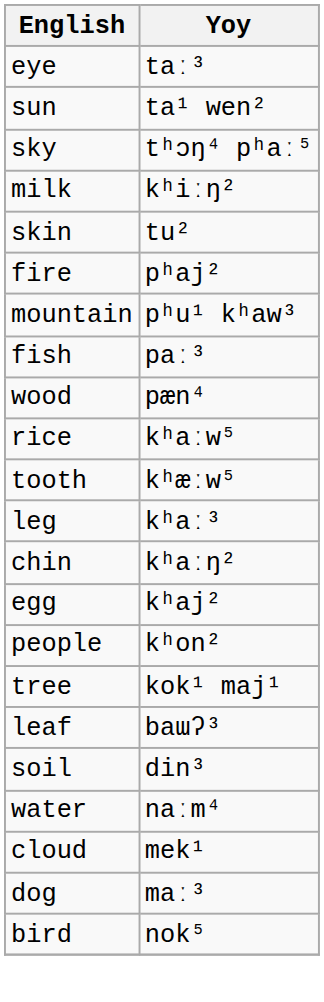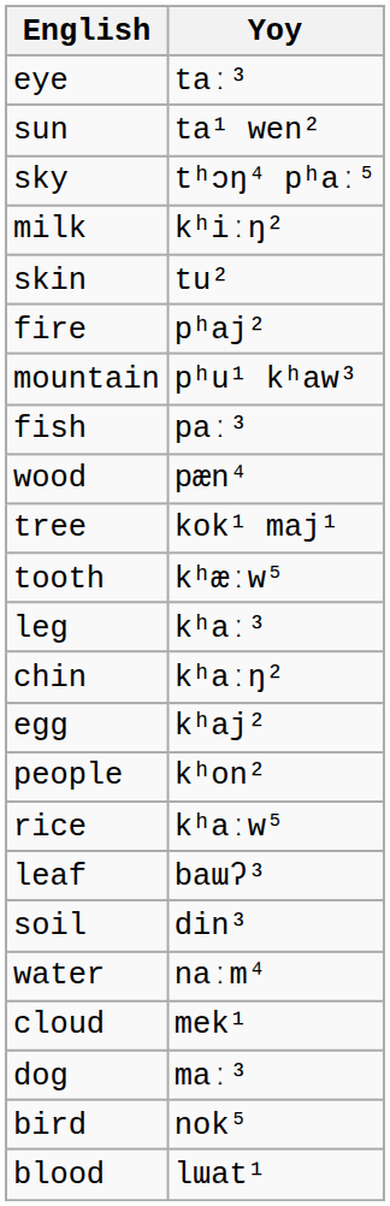rows swapped: tree <-> rice
+ row: blood | lɯat¹
